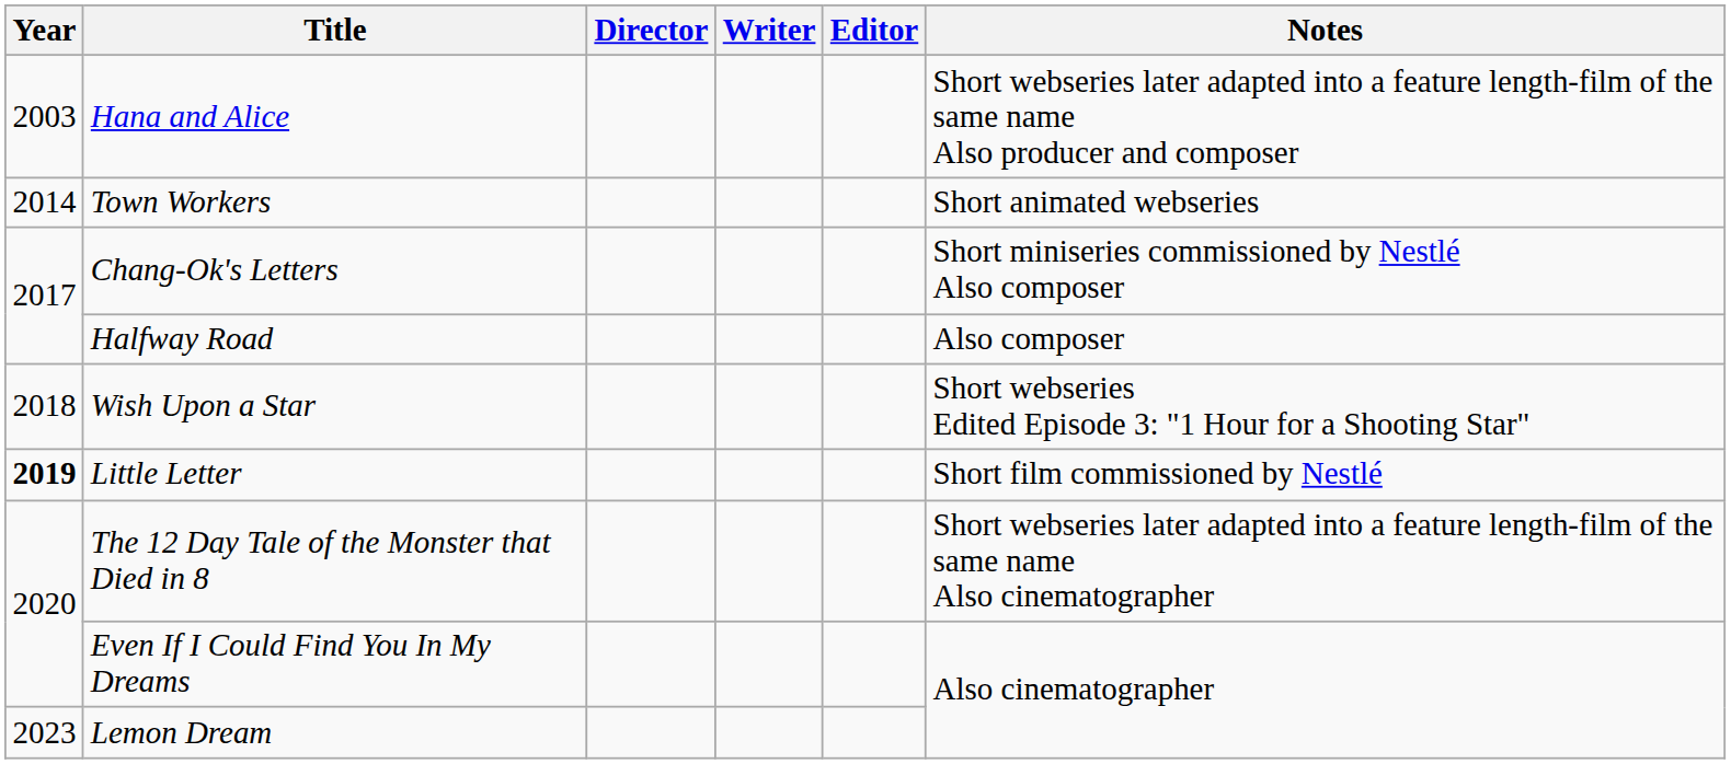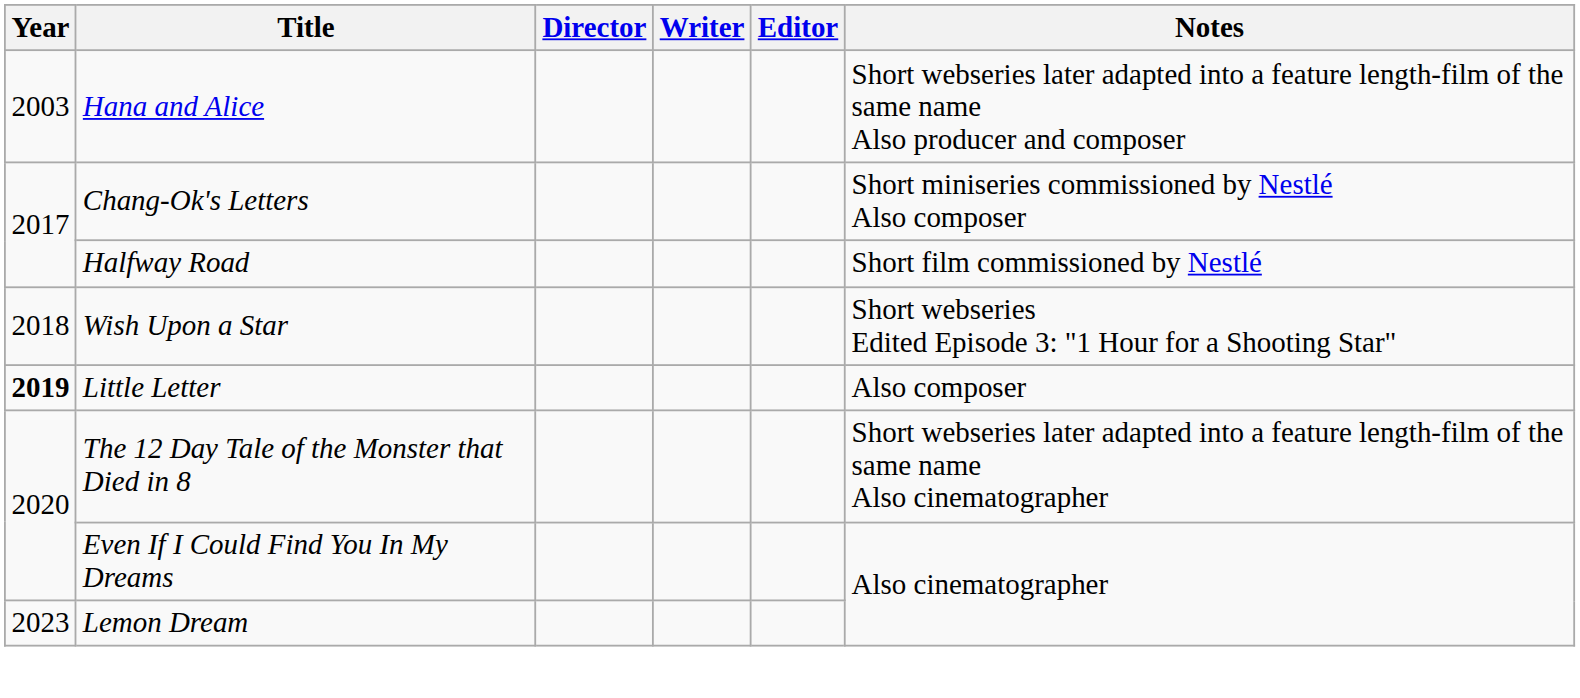- row: 2014 | Town Workers | Short animated webseries
Halfway Road | Notes: Also composer -> Short film commissioned by Nestlé
Little Letter | Notes: Short film commissioned by Nestlé -> Also composer
